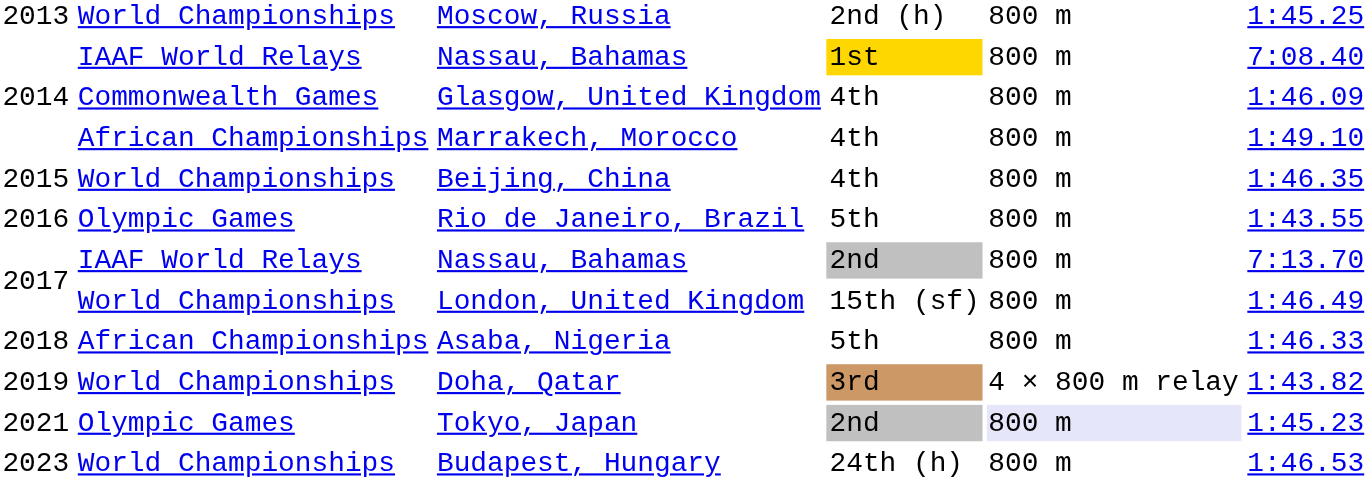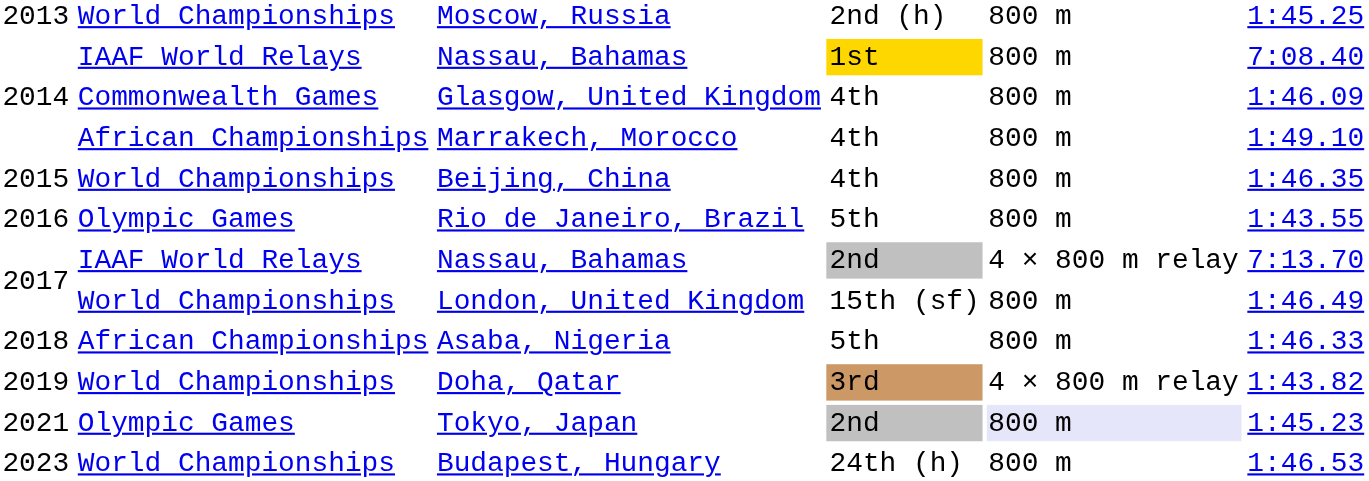2017 / Nassau, Bahamas | column 5: 800 m -> 4 × 800 m relay
